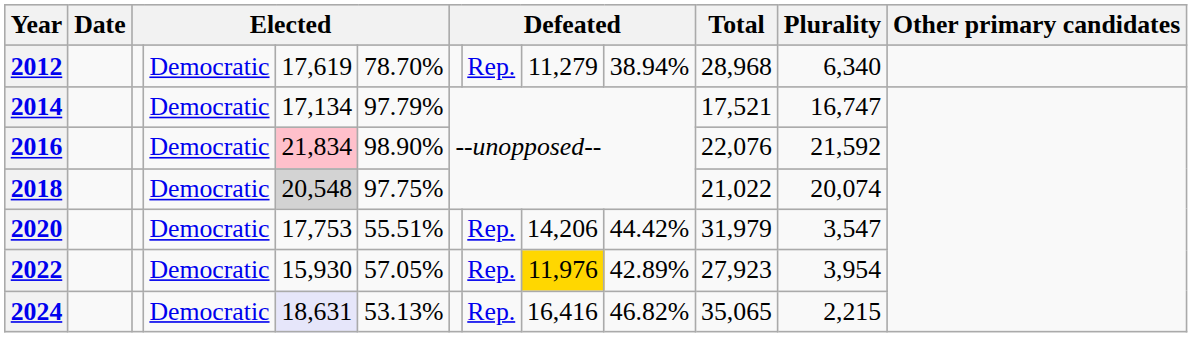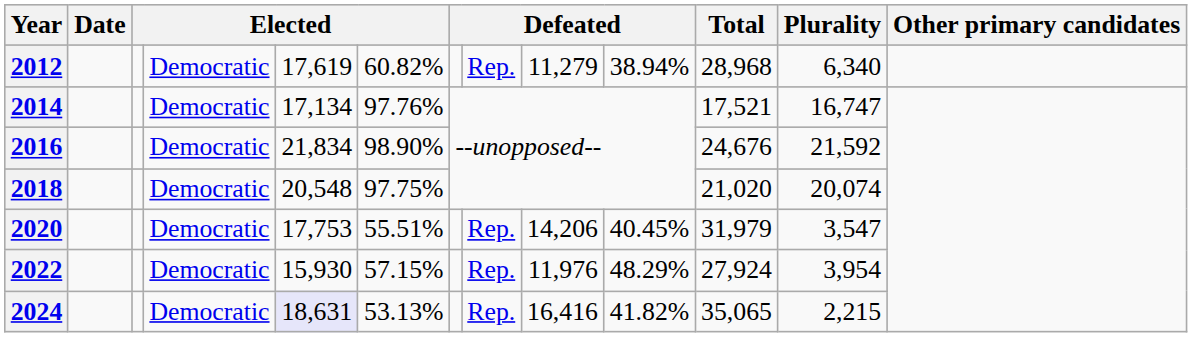2012 | column 6: 78.70% -> 60.82%
2014 | column 6: 97.79% -> 97.76%
2016 | column 5: pink background -> no background
2016 | Total: 22,076 -> 24,676
2018 | column 5: lightgrey background -> no background
2018 | Total: 21,022 -> 21,020
2020 | column 10: 44.42% -> 40.45%
2022 | column 6: 57.05% -> 57.15%
2022 | column 9: gold background -> no background
2022 | column 10: 42.89% -> 48.29%
2022 | Total: 27,923 -> 27,924
2024 | column 10: 46.82% -> 41.82%
